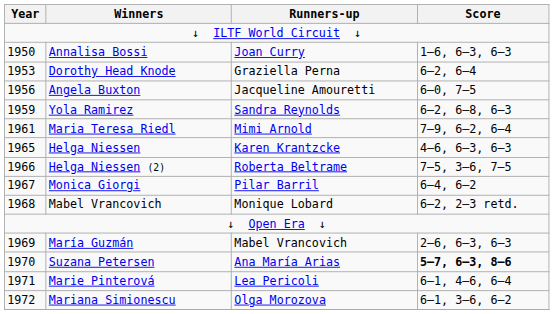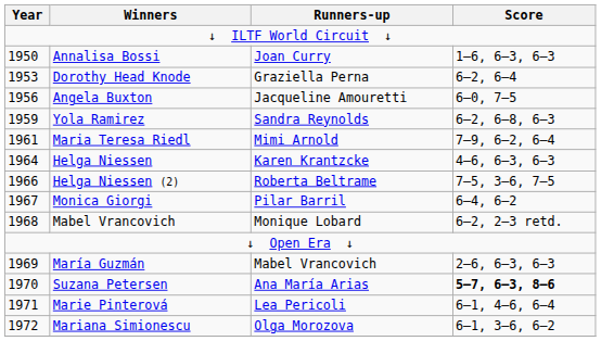Helga Niessen | Year: 1965 -> 1964
